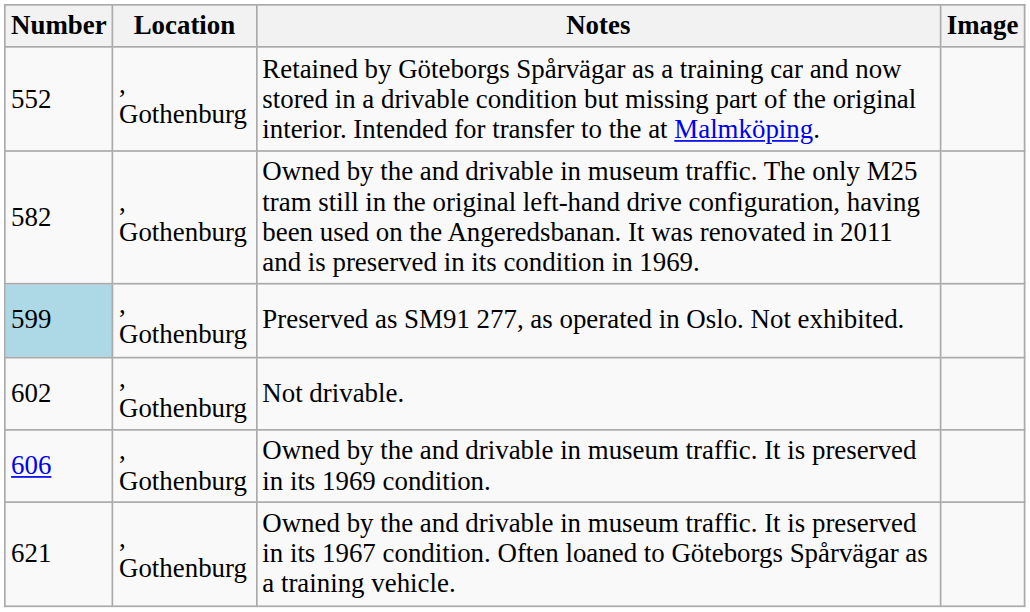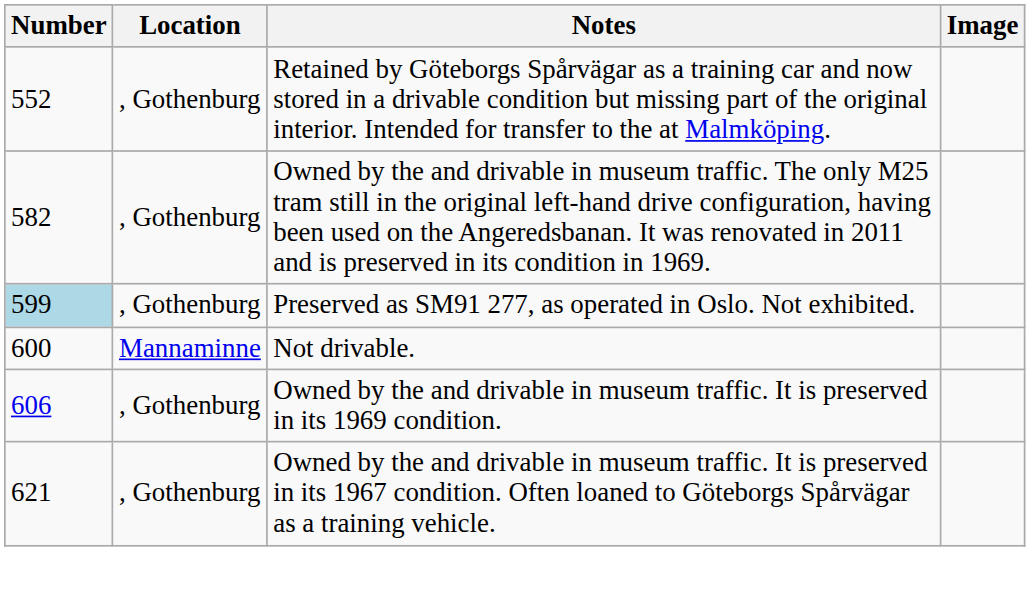Not drivable. | Number: 602 -> 600
Not drivable. | Location: , Gothenburg -> Mannaminne
